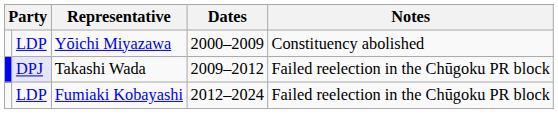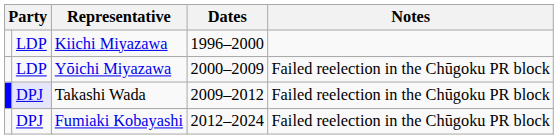+ row: LDP | Kiichi Miyazawa | 1996–2000
Yōichi Miyazawa | Notes: Constituency abolished -> Failed reelection in the Chūgoku PR block
Fumiaki Kobayashi | column 2: LDP -> DPJ
